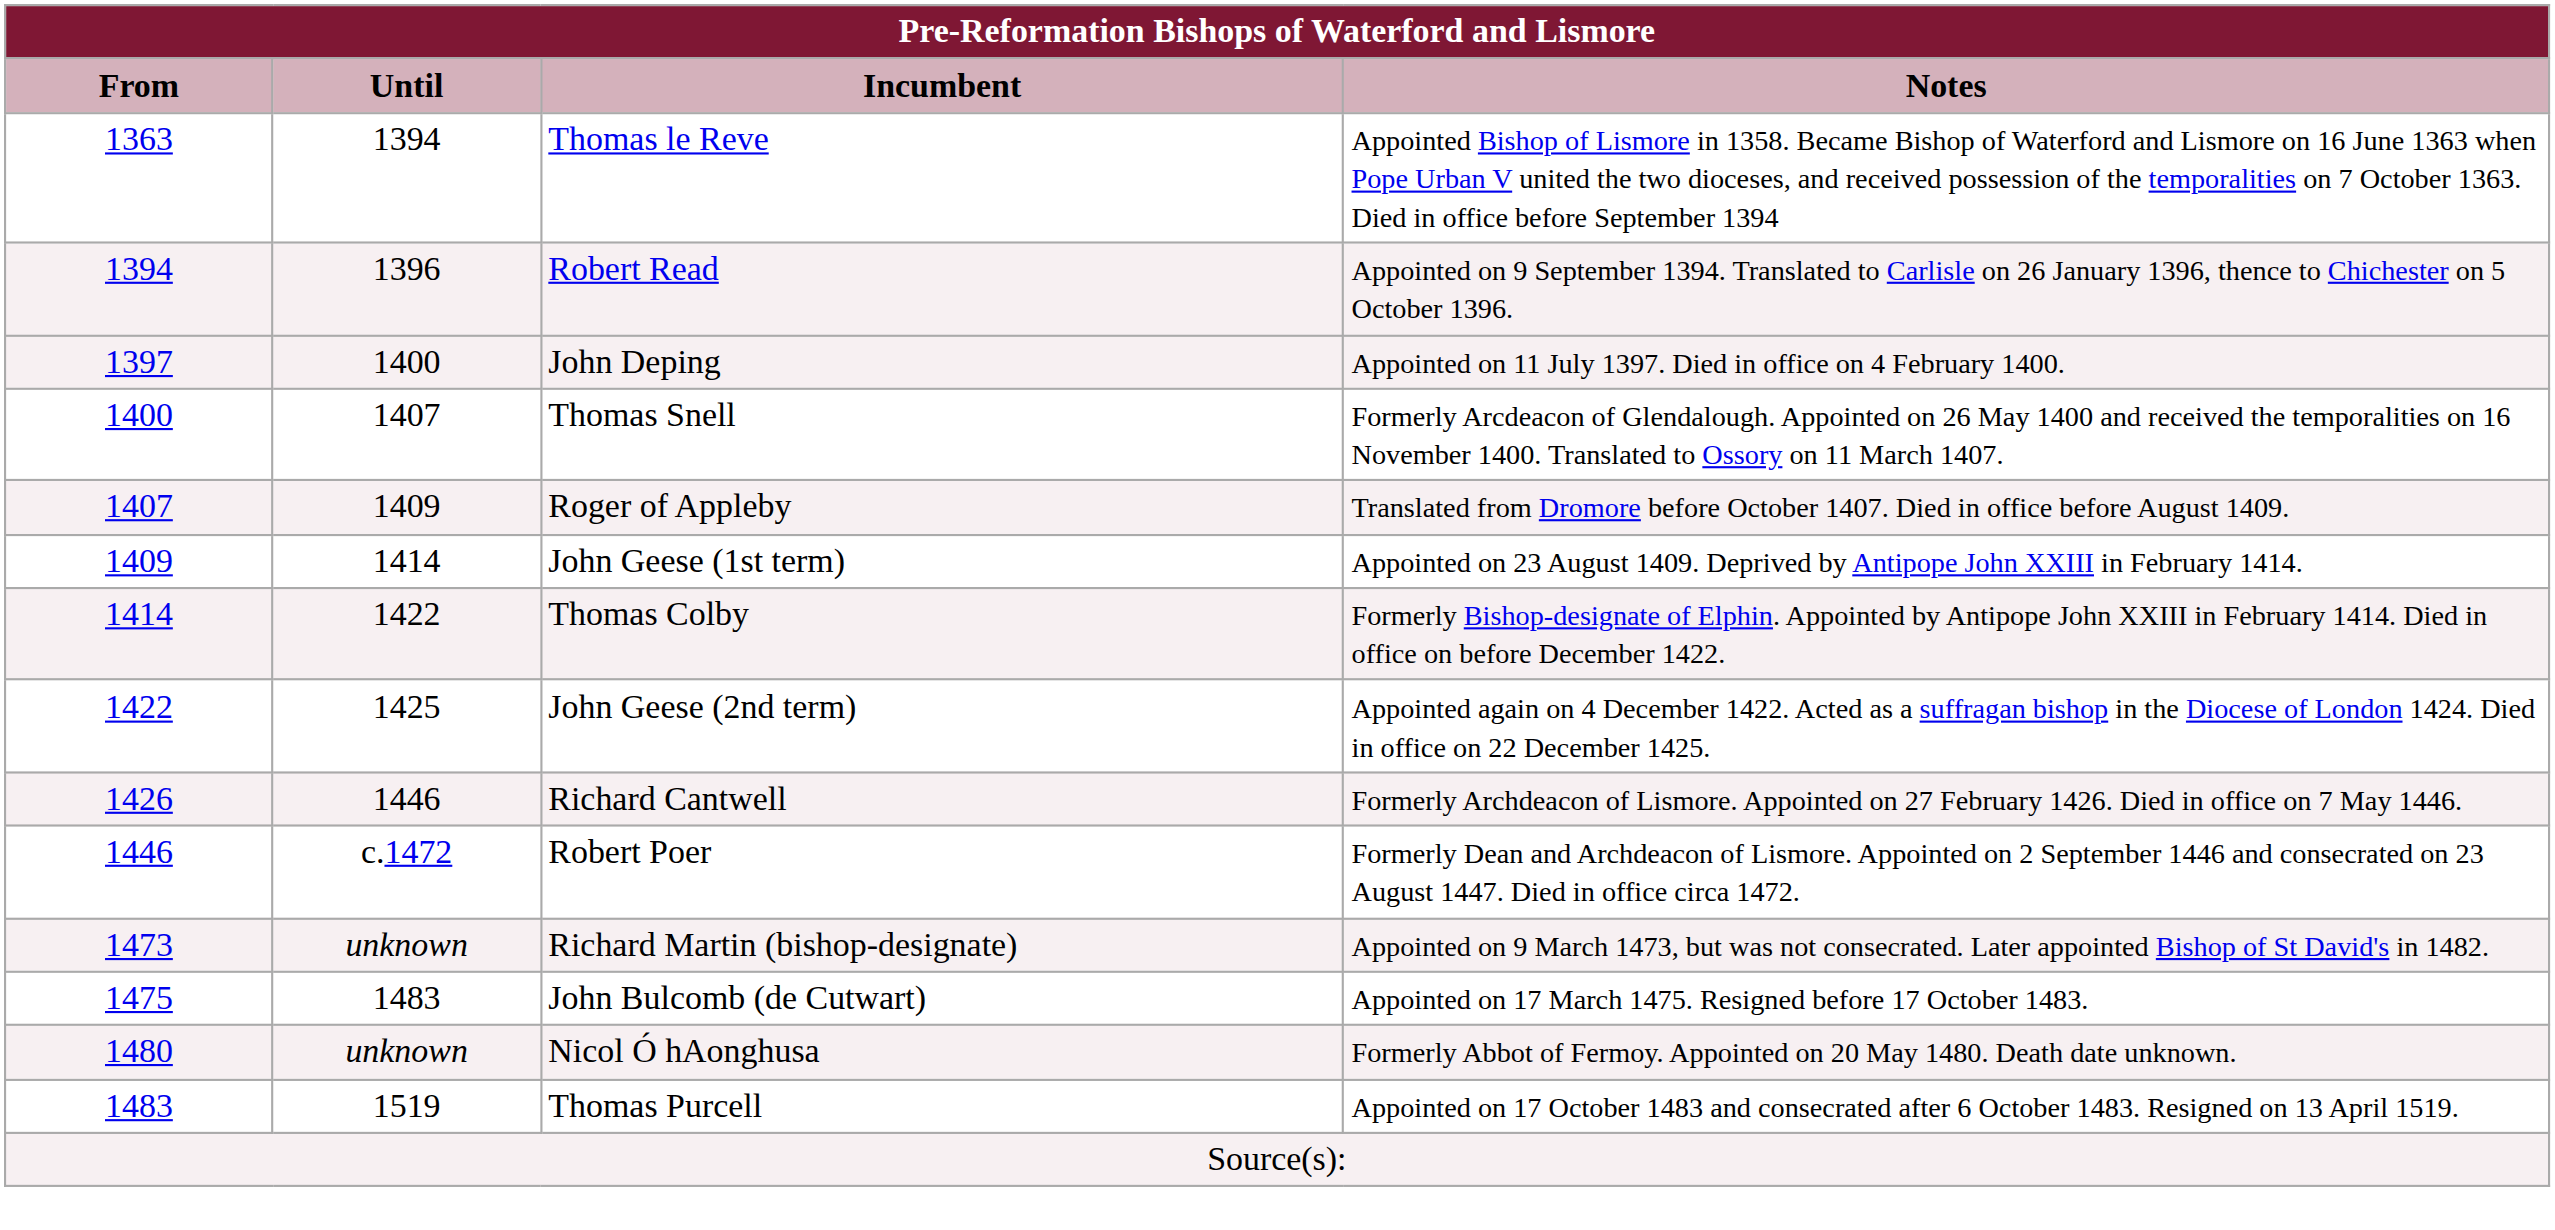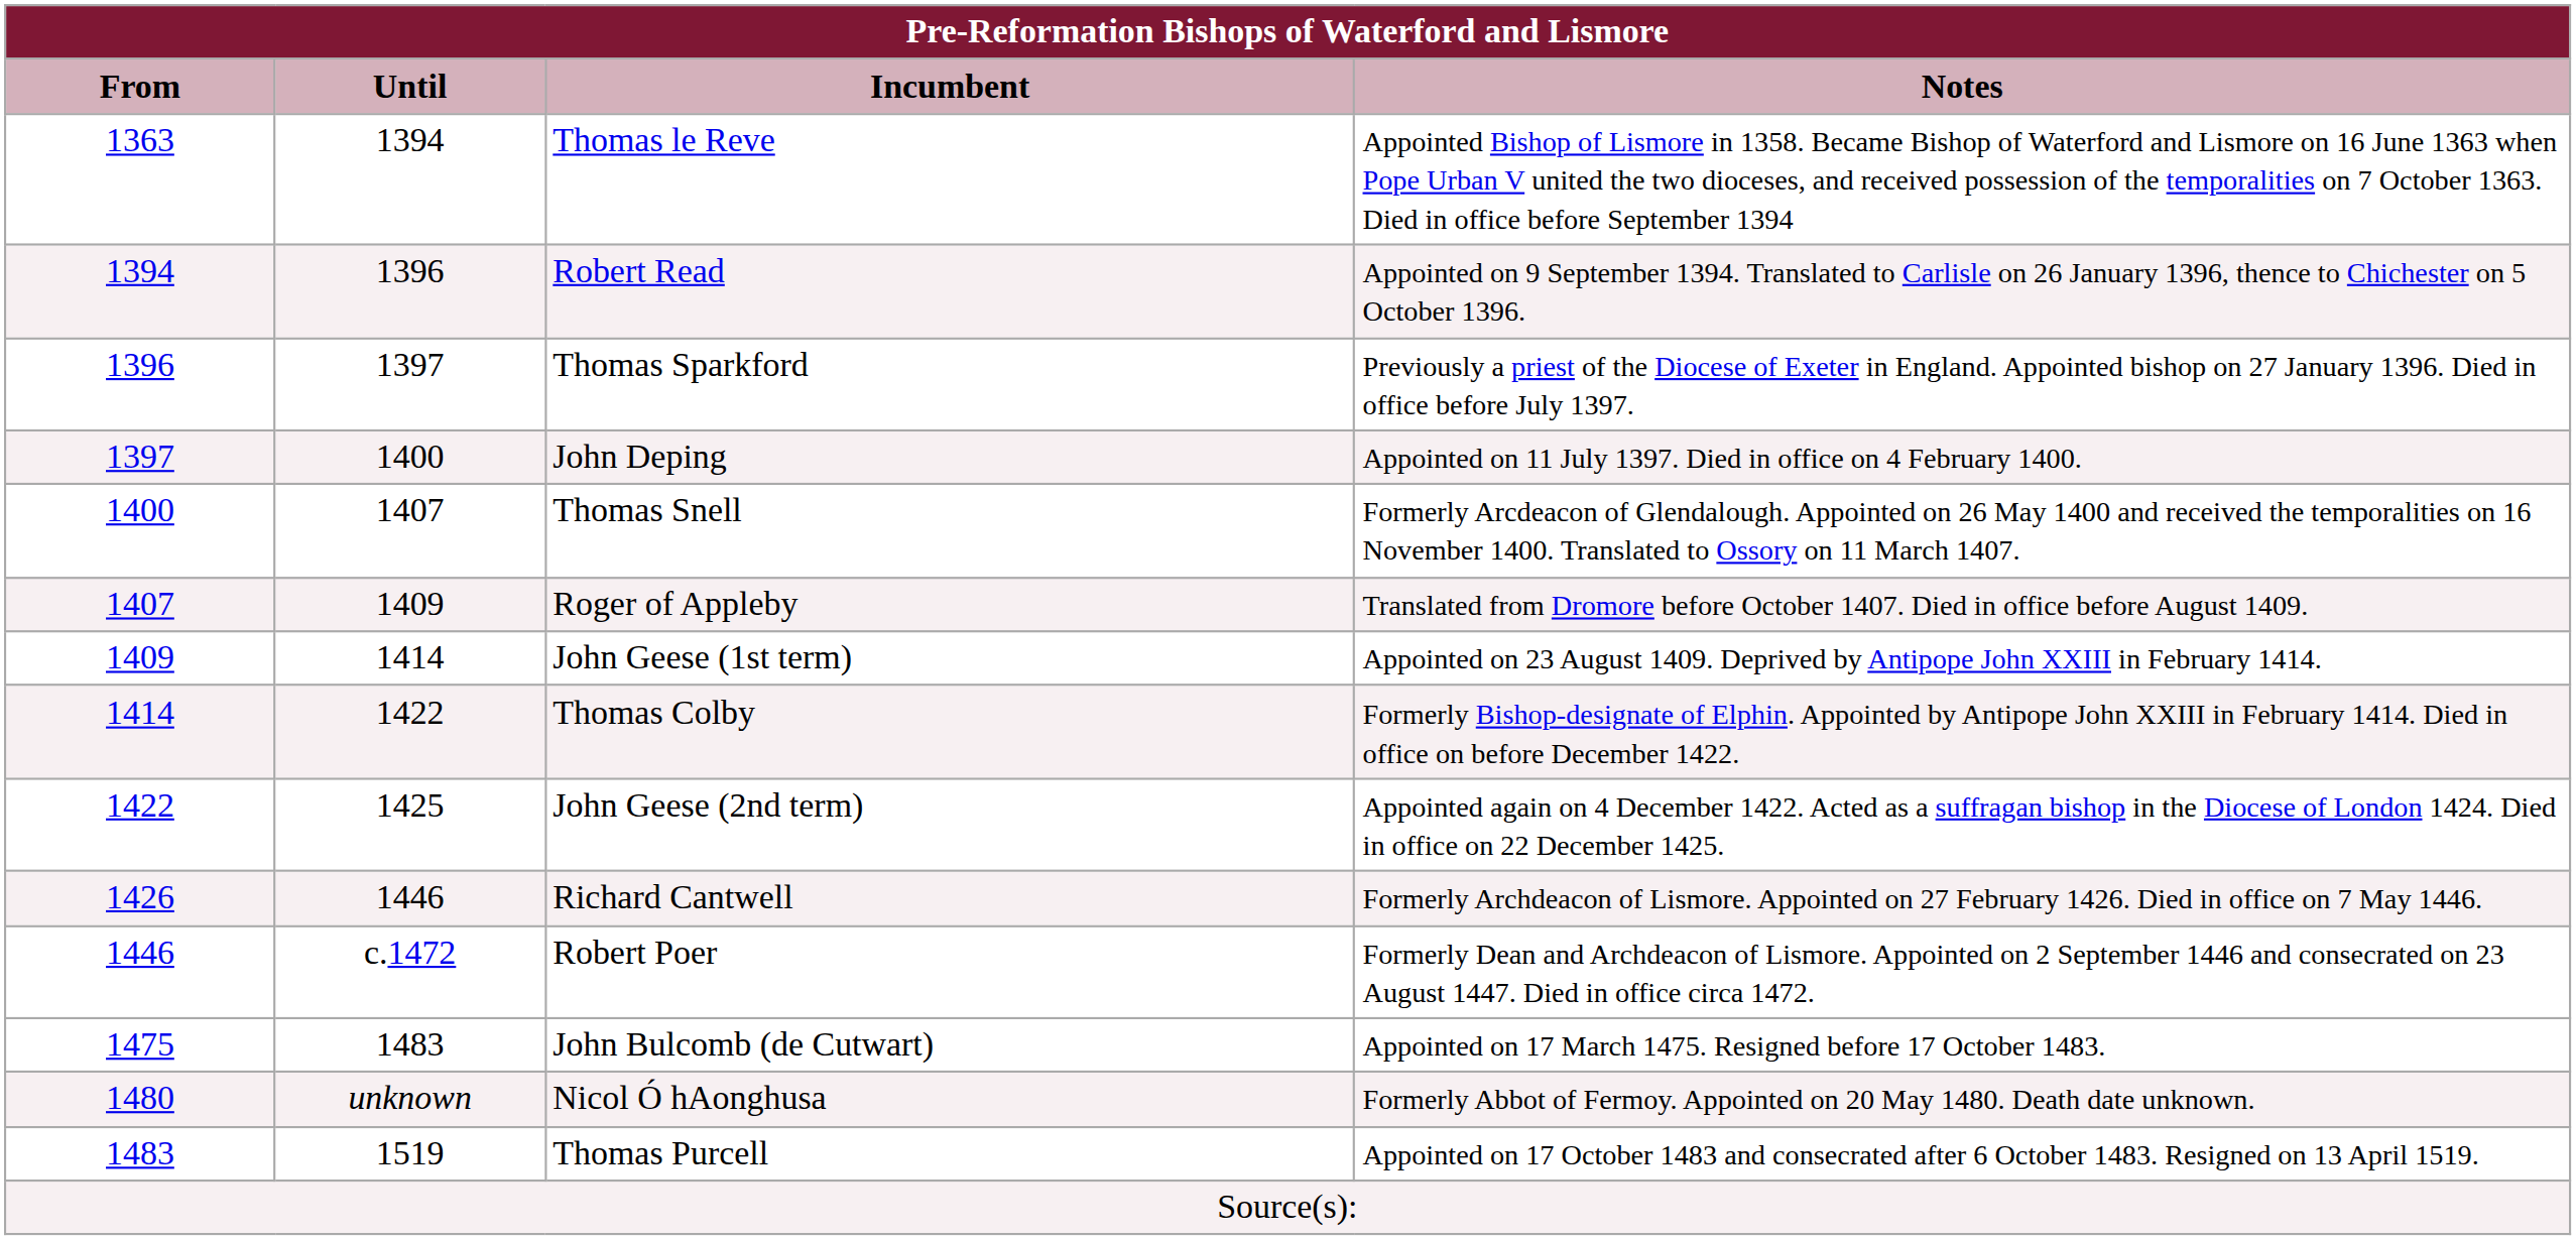+ row: 1396 | 1397 | Thomas Sparkford | Previously a priest of the Diocese of Exeter in England. Appointed bishop on 27 January 1396. Died in office before July 1397.
- row: 1473 | unknown | Richard Martin (bishop-designate) | Appointed on 9 March 1473, but was not consecrated. Later appointed Bishop of St David's in 1482.
